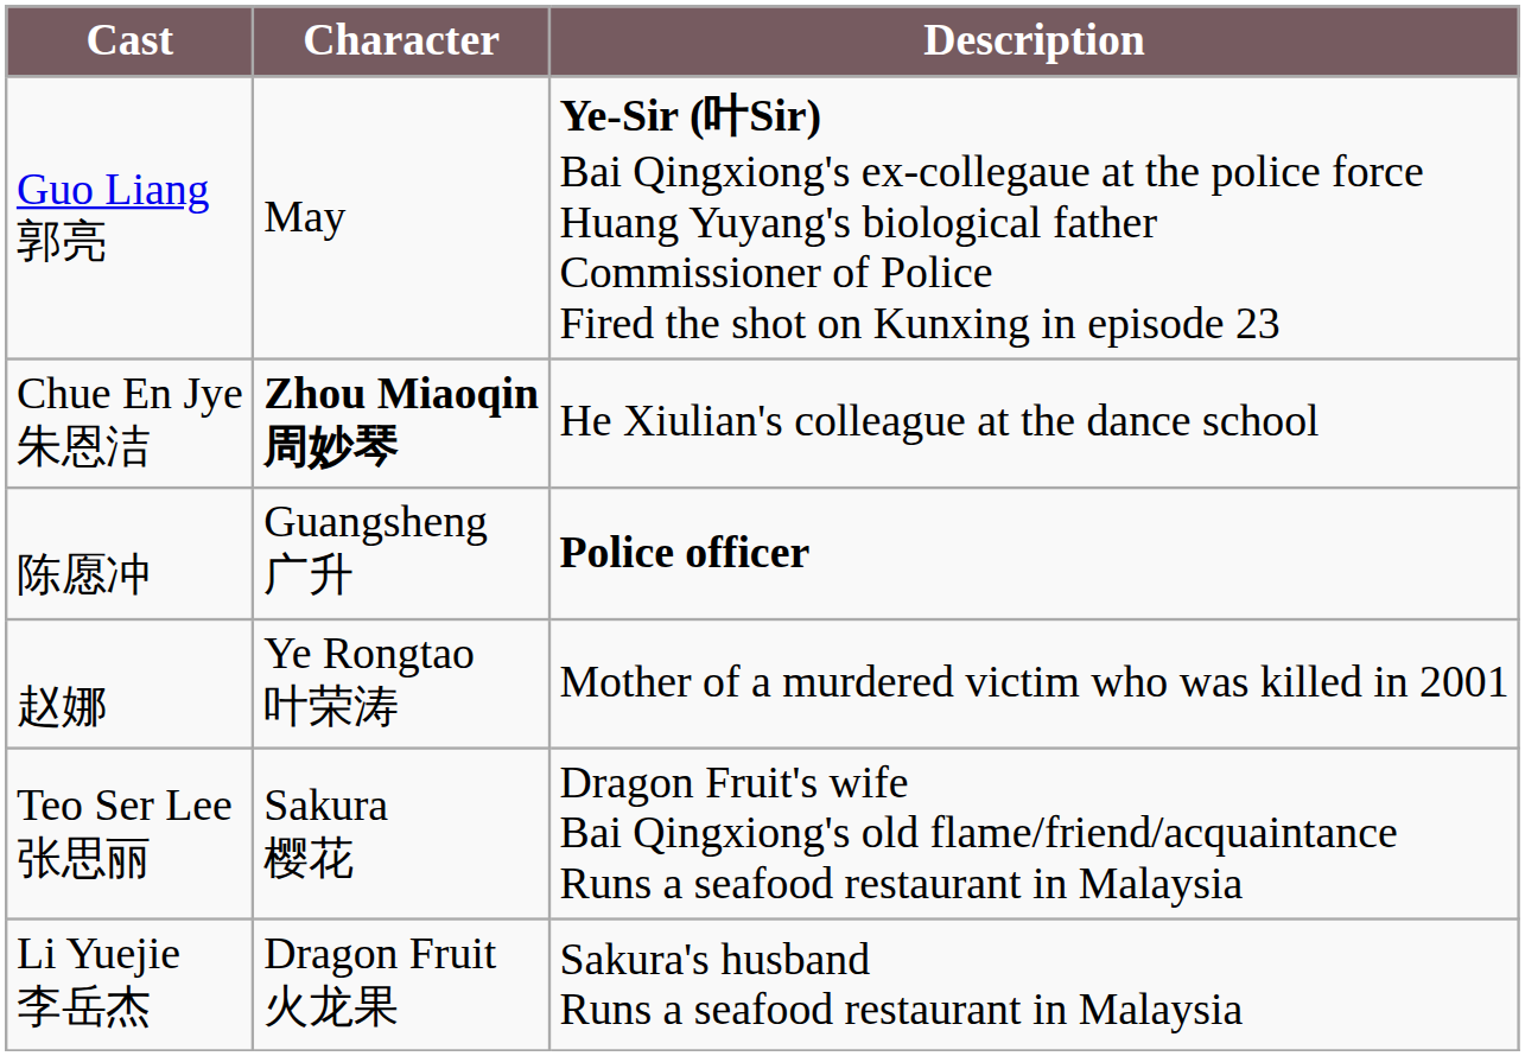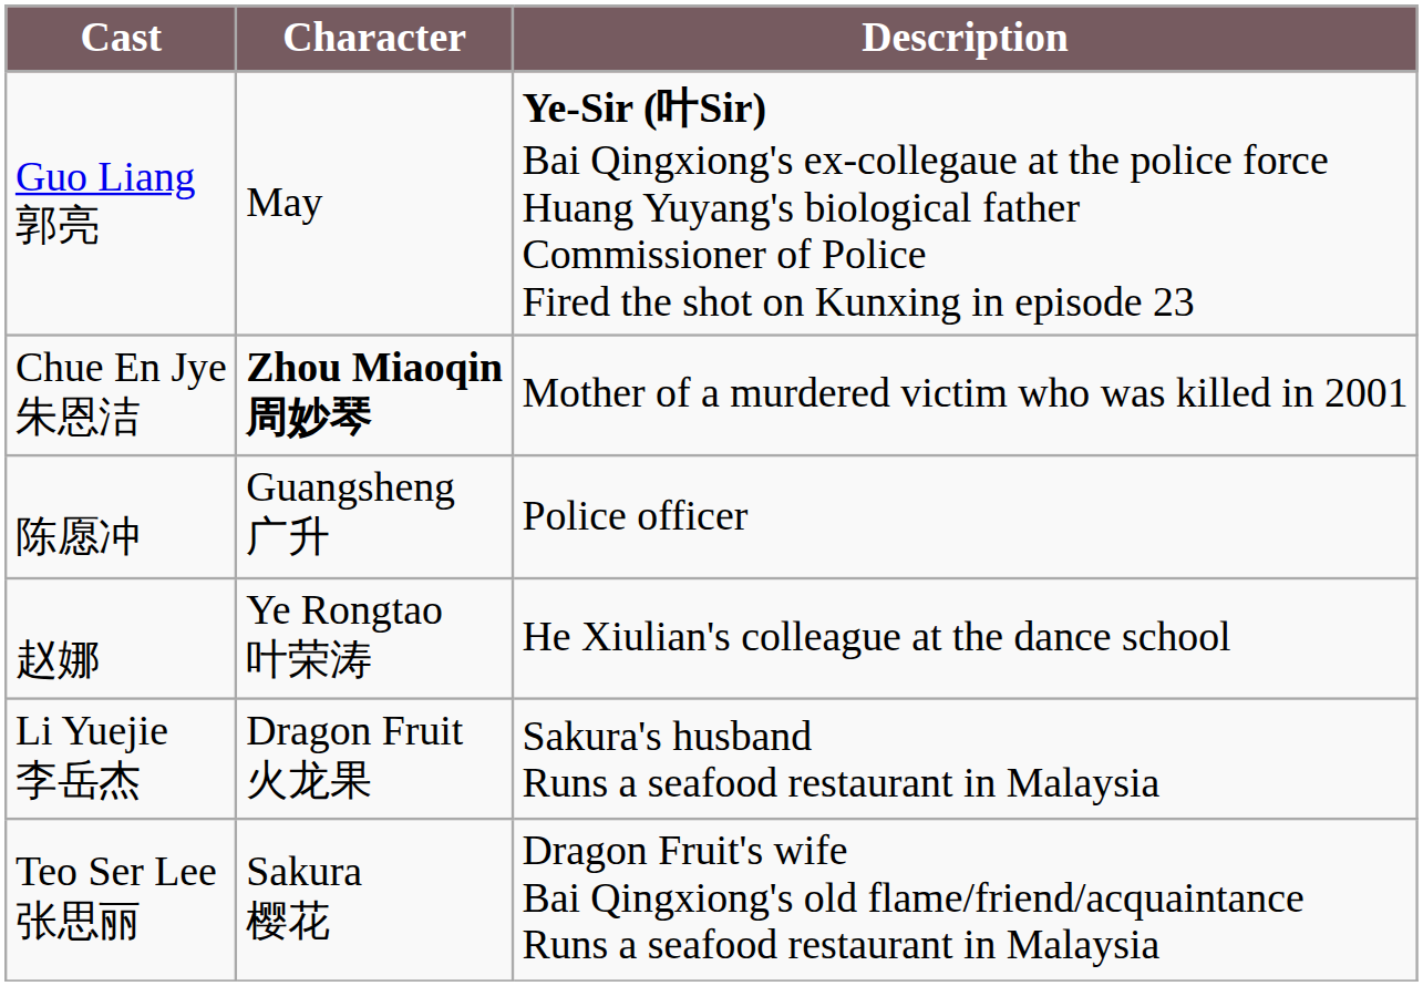Chue En Jye 朱恩洁 | Description: He Xiulian's colleague at the dance school -> Mother of a murdered victim who was killed in 2001
陈愿冲 | Description: bold -> normal
赵娜 | Description: Mother of a murdered victim who was killed in 2001 -> He Xiulian's colleague at the dance school
rows swapped: Teo Ser Lee 张思丽 <-> Li Yuejie 李岳杰
